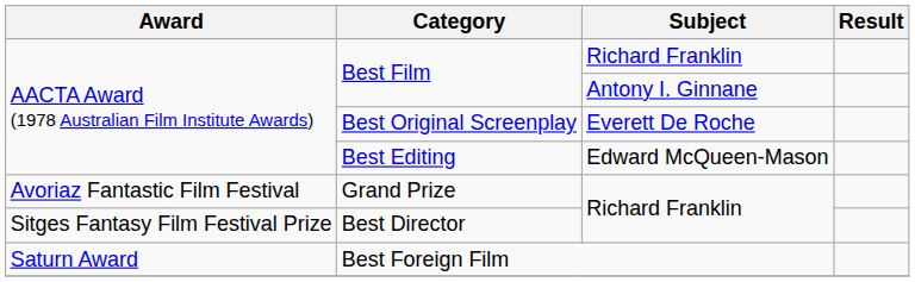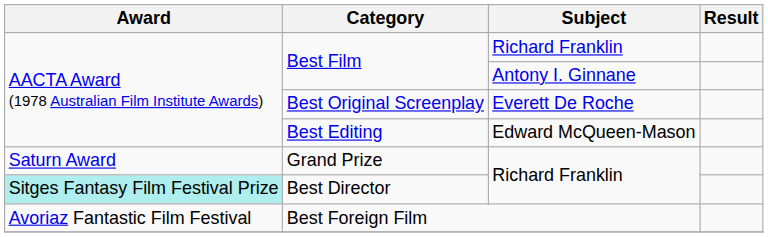Grand Prize | Award: Avoriaz Fantastic Film Festival -> Saturn Award
Best Director | Award: no background -> paleturquoise background
Best Foreign Film | Award: Saturn Award -> Avoriaz Fantastic Film Festival
